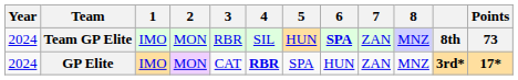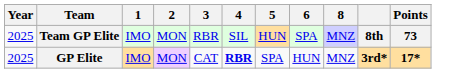- column: 7 | ZAN | ZAN
Team GP Elite | Year: 2024 -> 2025
Team GP Elite | 6: bold -> normal
GP Elite | Year: 2024 -> 2025
